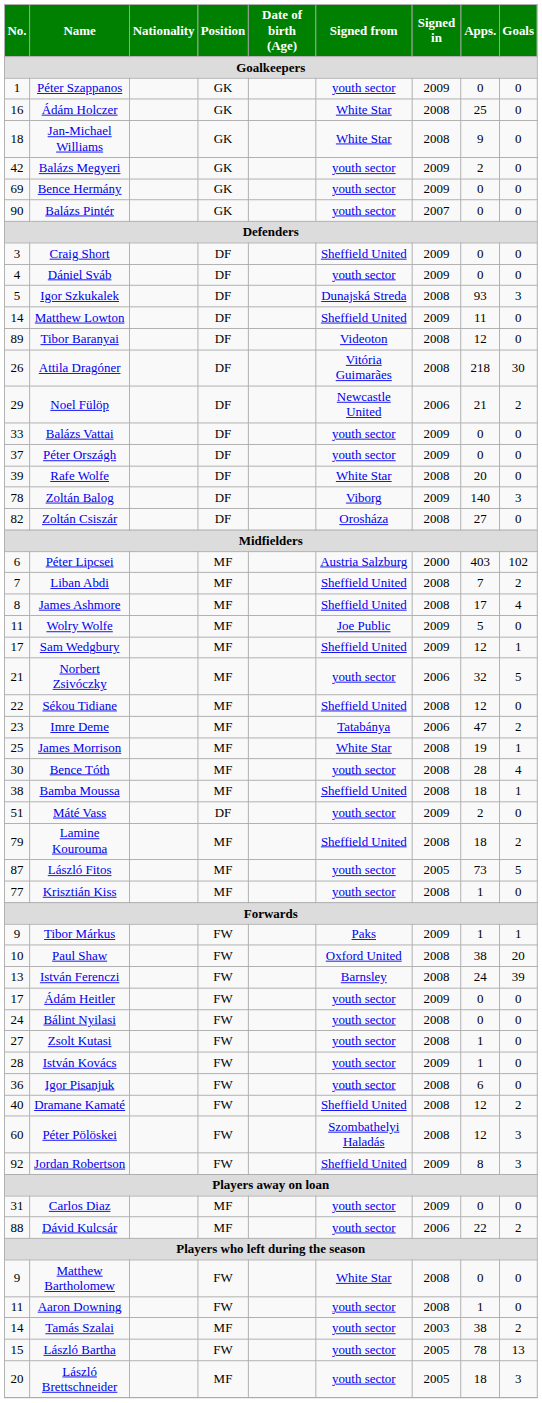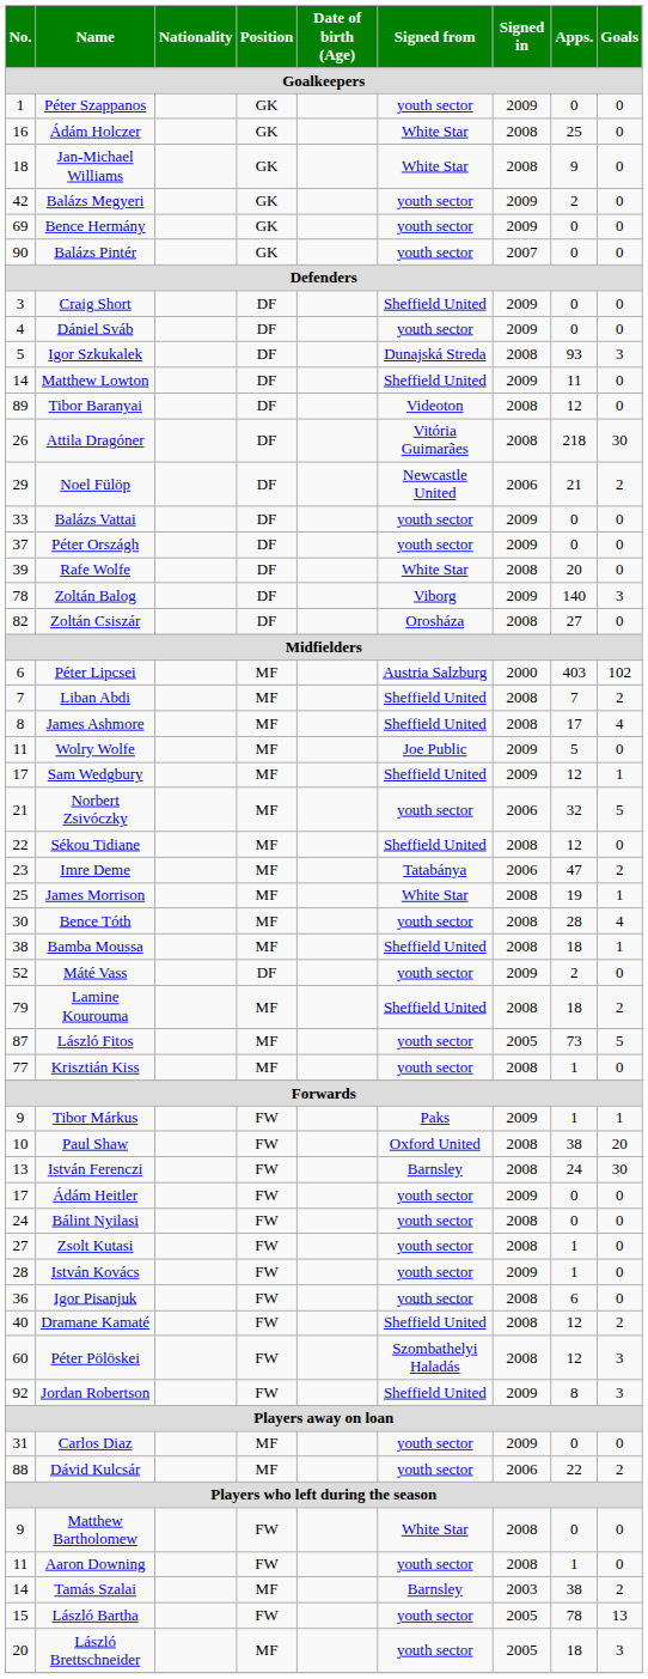Máté Vass | No.: 51 -> 52
István Ferenczi | Goals: 39 -> 30
Tamás Szalai | Signed from: youth sector -> Barnsley
